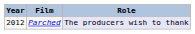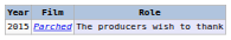Parched | Year: 2012 -> 2015
